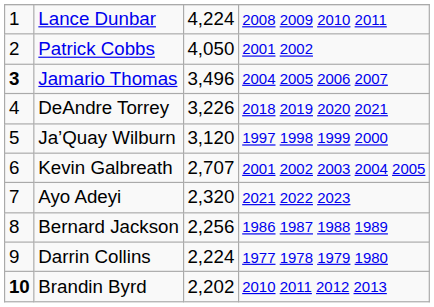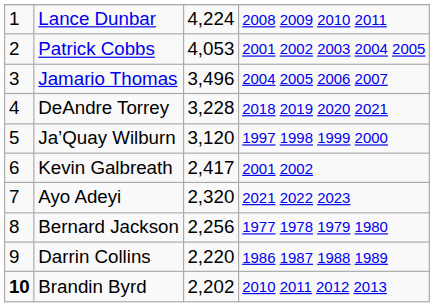Patrick Cobbs | column 3: 4,050 -> 4,053
Patrick Cobbs | column 4: 2001 2002 -> 2001 2002 2003 2004 2005
Jamario Thomas | column 1: bold -> normal
DeAndre Torrey | column 3: 3,226 -> 3,228
Kevin Galbreath | column 3: 2,707 -> 2,417
Kevin Galbreath | column 4: 2001 2002 2003 2004 2005 -> 2001 2002
Bernard Jackson | column 4: 1986 1987 1988 1989 -> 1977 1978 1979 1980
Darrin Collins | column 3: 2,224 -> 2,220
Darrin Collins | column 4: 1977 1978 1979 1980 -> 1986 1987 1988 1989
